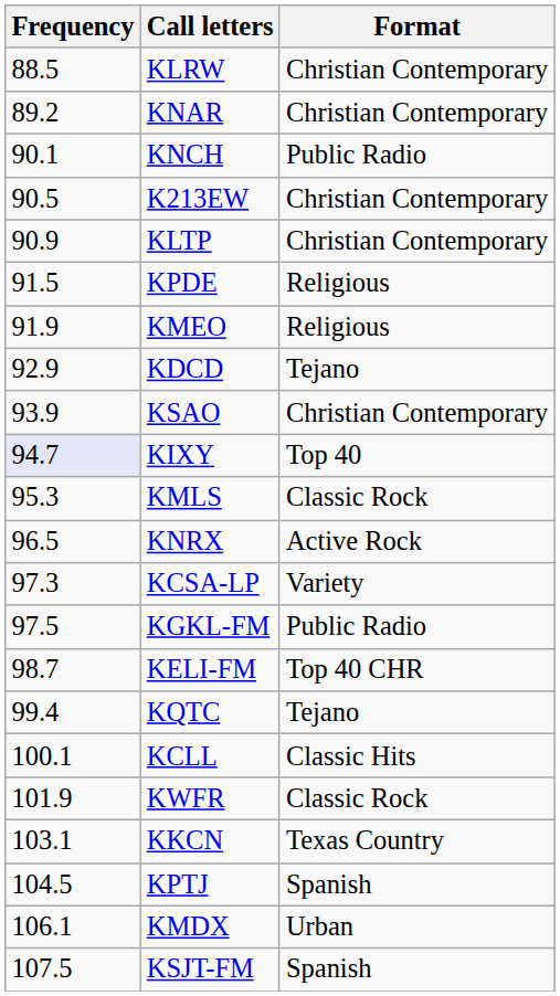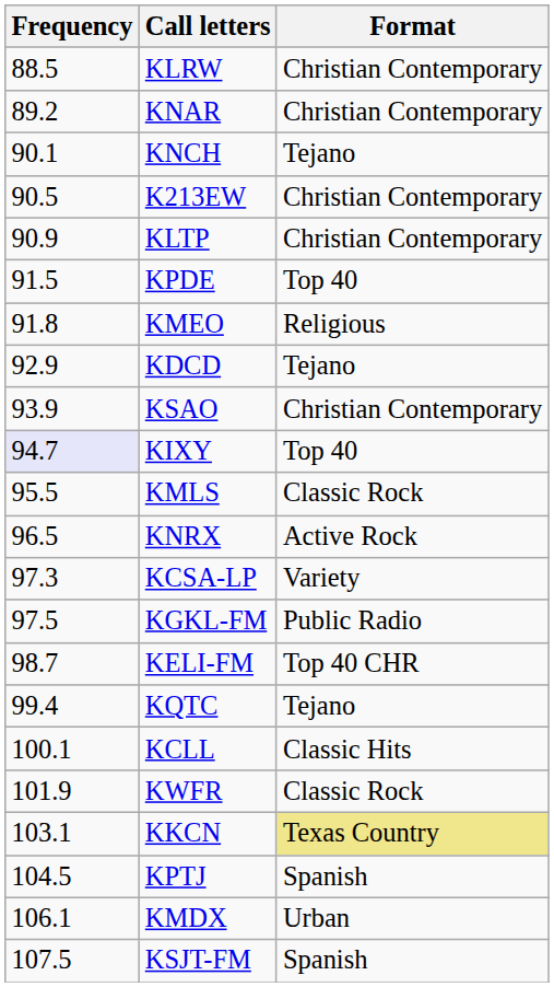KNCH | Format: Public Radio -> Tejano
KPDE | Format: Religious -> Top 40
KMEO | Frequency: 91.9 -> 91.8
KMLS | Frequency: 95.3 -> 95.5
KKCN | Format: no background -> khaki background
